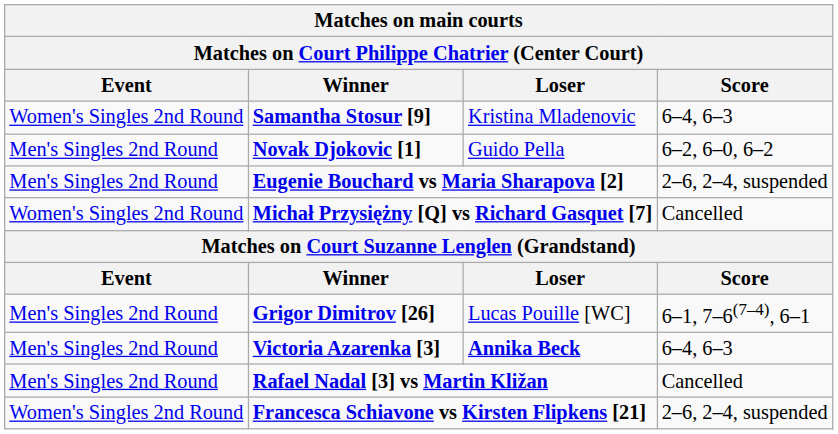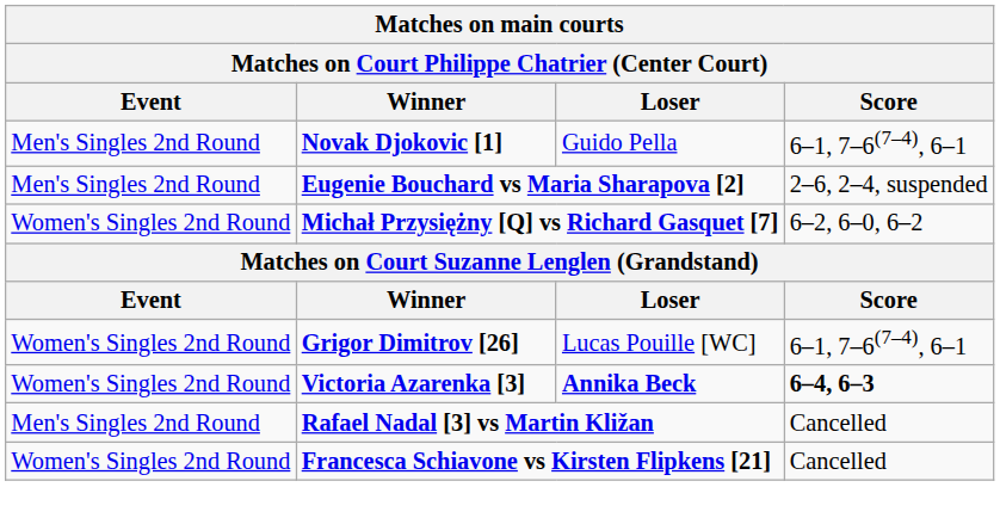- row: Women's Singles 2nd Round | Samantha Stosur [9] | Kristina Mladenovic | 6–4, 6–3
Novak Djokovic [1] | Score: 6–2, 6–0, 6–2 -> 6–1, 7–6(7–4), 6–1
Michał Przysiężny [Q] vs Richard Gasquet [7] | Score: Cancelled -> 6–2, 6–0, 6–2
Grigor Dimitrov [26] | Event: Men's Singles 2nd Round -> Women's Singles 2nd Round
Victoria Azarenka [3] | Event: Men's Singles 2nd Round -> Women's Singles 2nd Round
Victoria Azarenka [3] | Score: normal -> bold
Francesca Schiavone vs Kirsten Flipkens [21] | Score: 2–6, 2–4, suspended -> Cancelled
